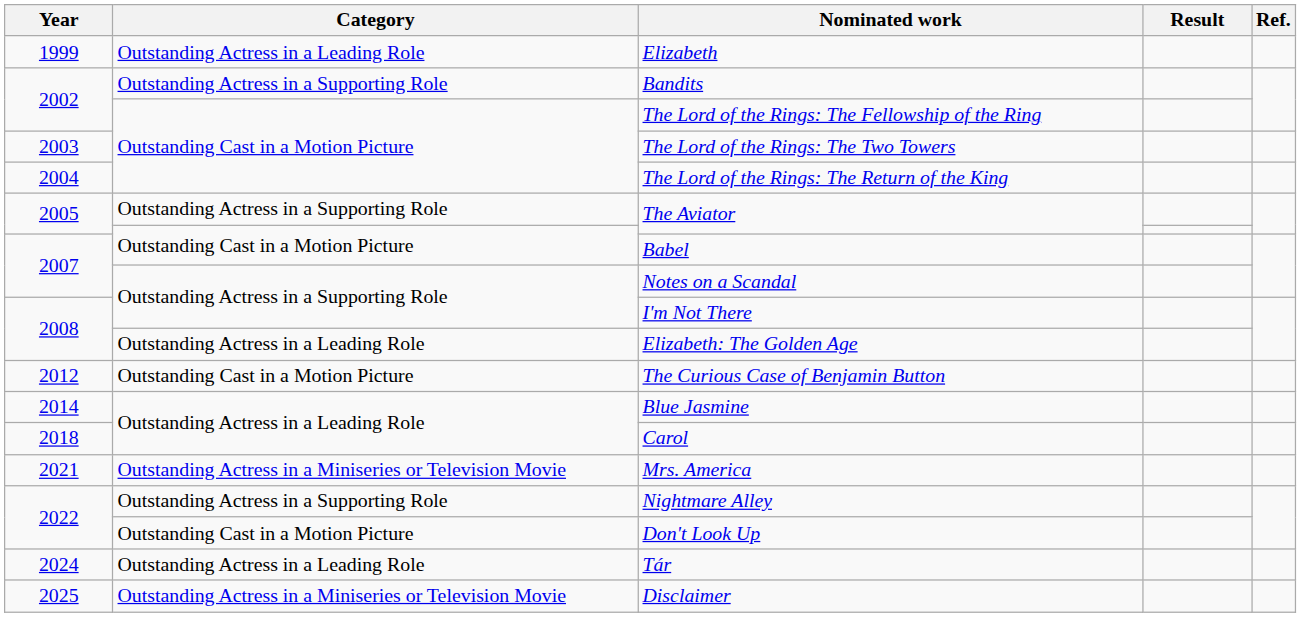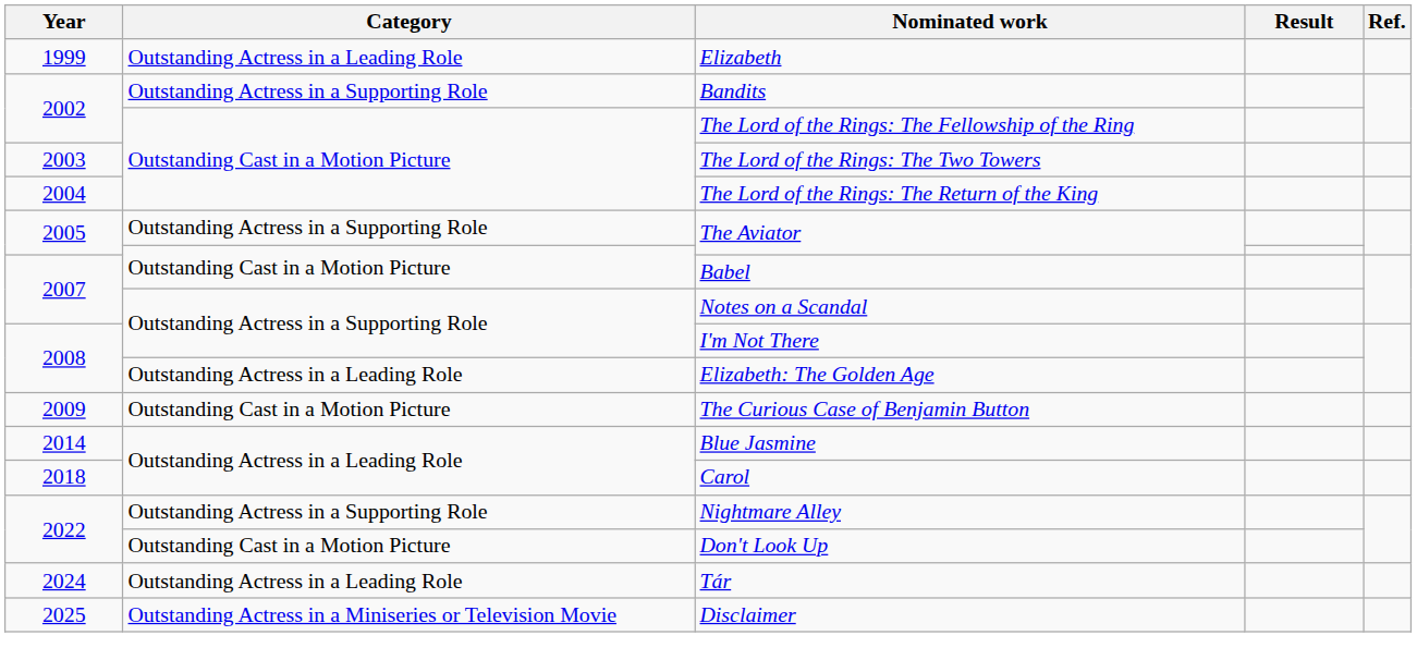The Curious Case of Benjamin Button | Year: 2012 -> 2009
- row: 2021 | Outstanding Actress in a Miniseries or Television Movie | Mrs. America
